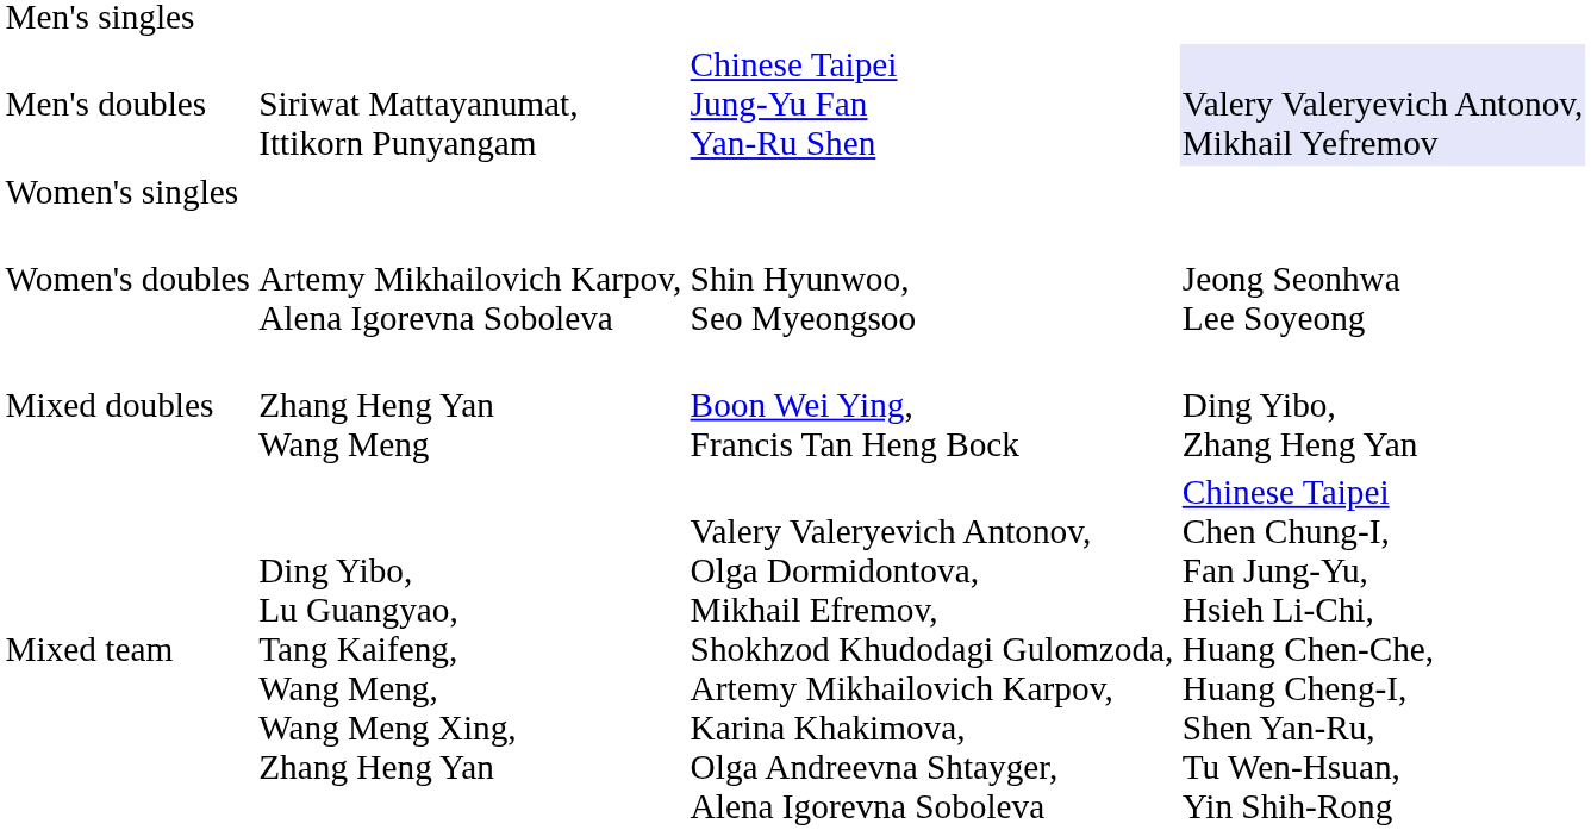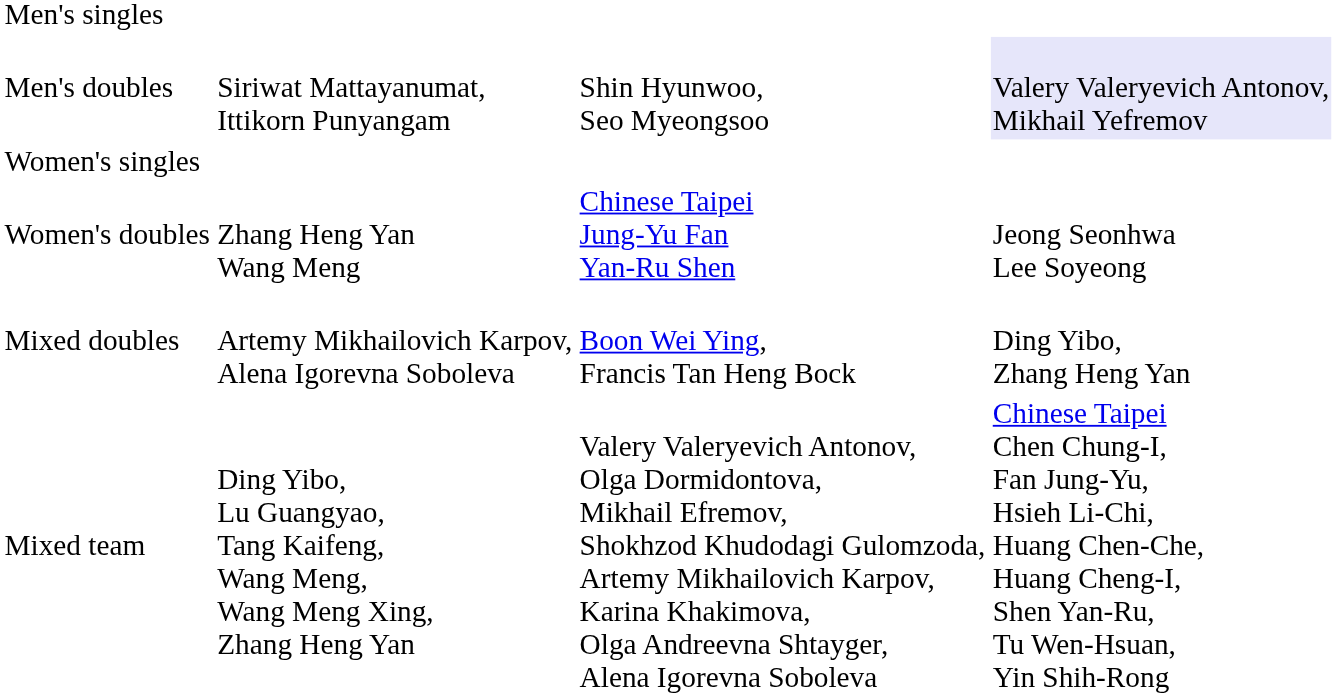Men's doubles | column 3: Chinese Taipei Jung-Yu Fan Yan-Ru Shen -> Shin Hyunwoo, Seo Myeongsoo
Women's doubles | column 2: Artemy Mikhailovich Karpov, Alena Igorevna Soboleva -> Zhang Heng Yan Wang Meng
Women's doubles | column 3: Shin Hyunwoo, Seo Myeongsoo -> Chinese Taipei Jung-Yu Fan Yan-Ru Shen
Mixed doubles | column 2: Zhang Heng Yan Wang Meng -> Artemy Mikhailovich Karpov, Alena Igorevna Soboleva
